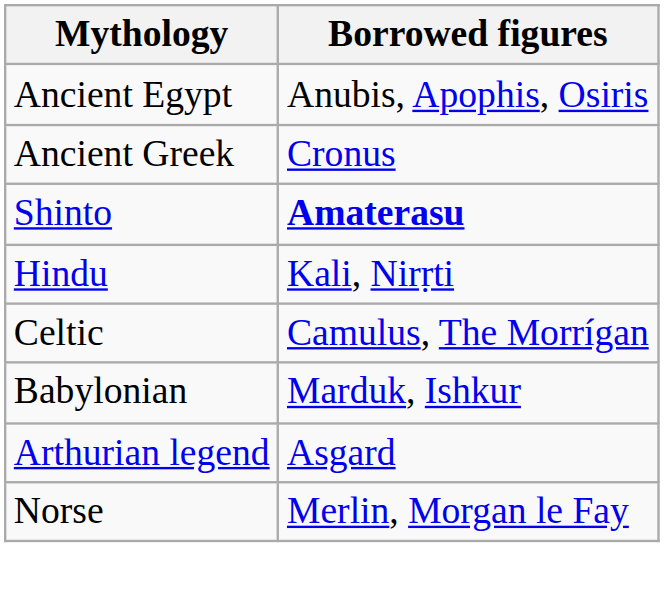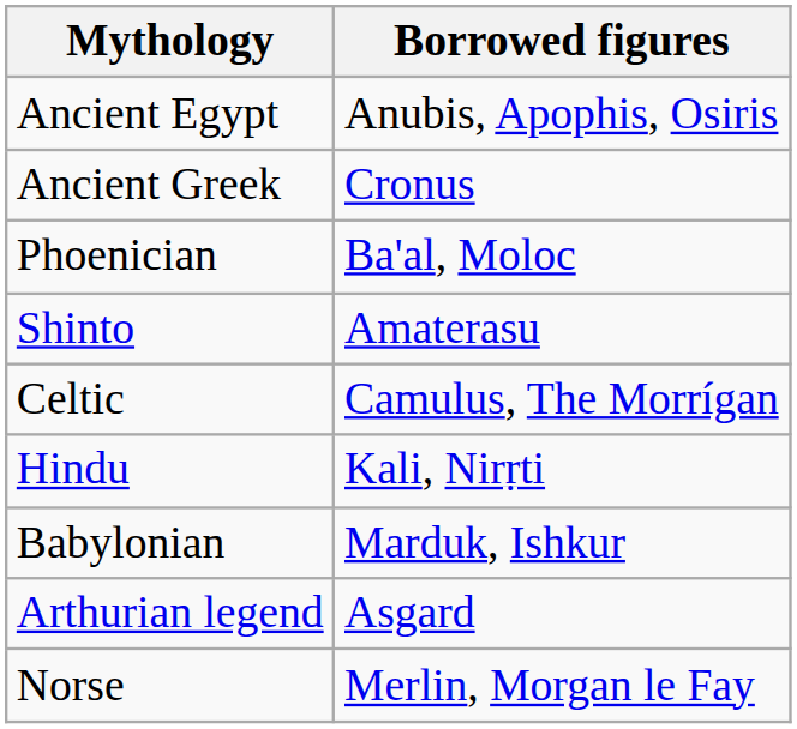+ row: Phoenician | Ba'al, Moloc
Shinto | Borrowed figures: bold -> normal
rows swapped: Celtic <-> Hindu
